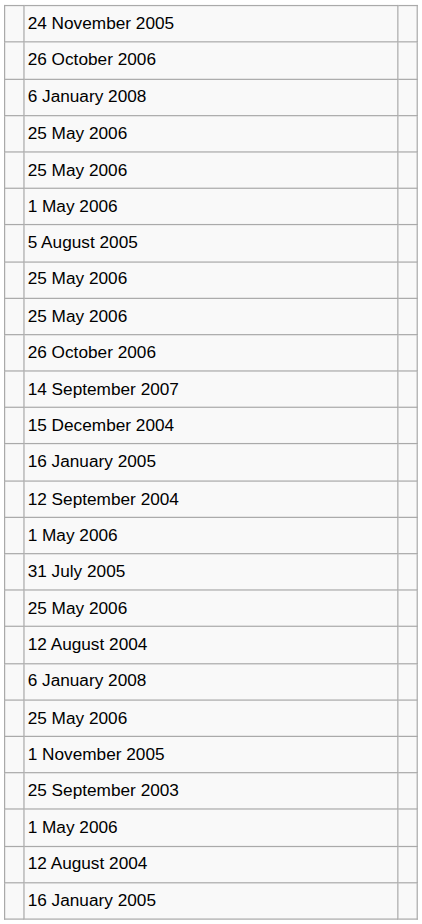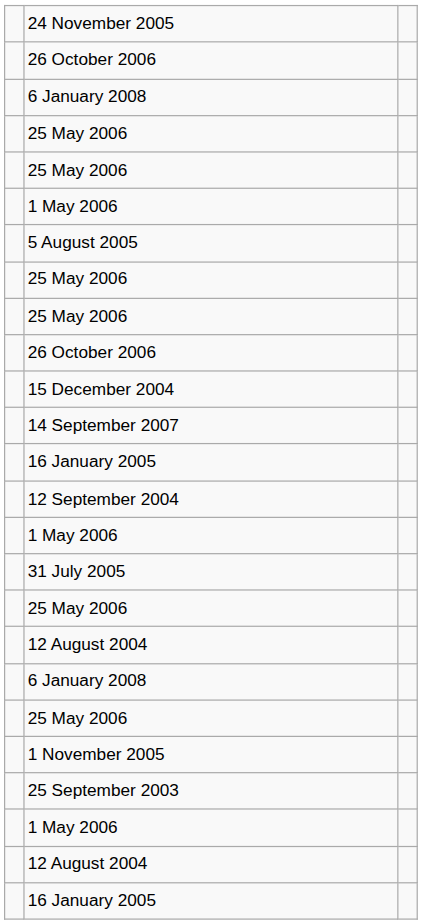rows swapped: 15 December 2004 <-> 14 September 2007
